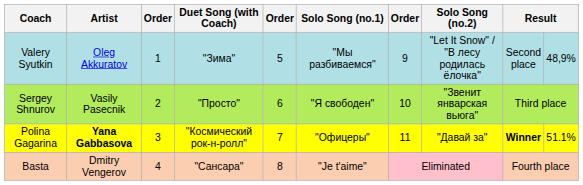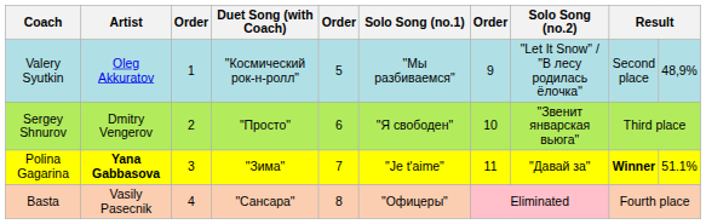Valery Syutkin | Duet Song (with Coach): "Зима" -> "Космический рок-н-ролл"
Sergey Shnurov | Artist: Vasily Pasecnik -> Dmitry Vengerov
Polina Gagarina | Duet Song (with Coach): "Космический рок-н-ролл" -> "Зима"
Polina Gagarina | Solo Song (no.1): "Офицеры" -> "Je t'aime"
Basta | Artist: Dmitry Vengerov -> Vasily Pasecnik
Basta | Solo Song (no.1): "Je t'aime" -> "Офицеры"
